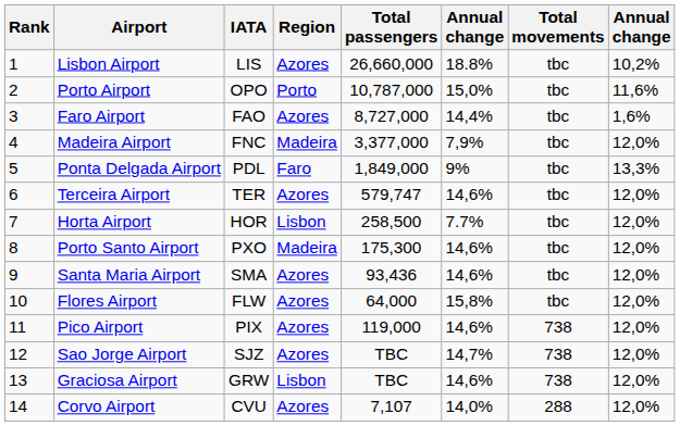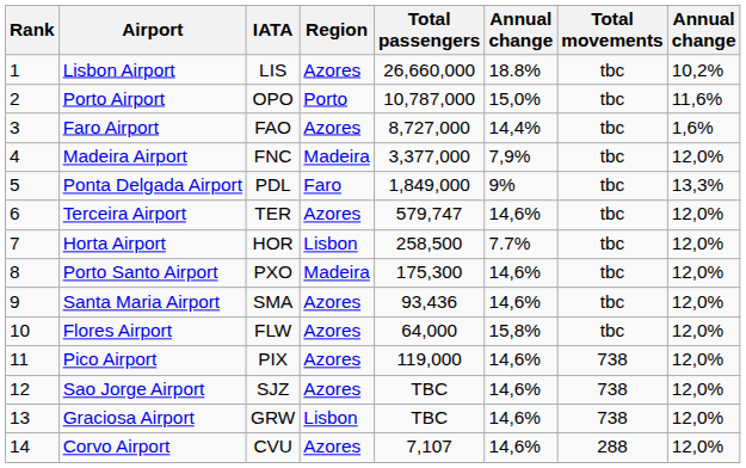Sao Jorge Airport | column 6: 14,7% -> 14,6%
Corvo Airport | column 6: 14,0% -> 14,6%
